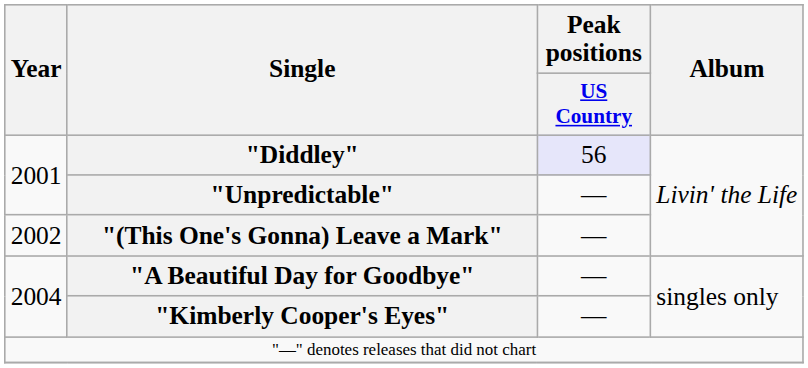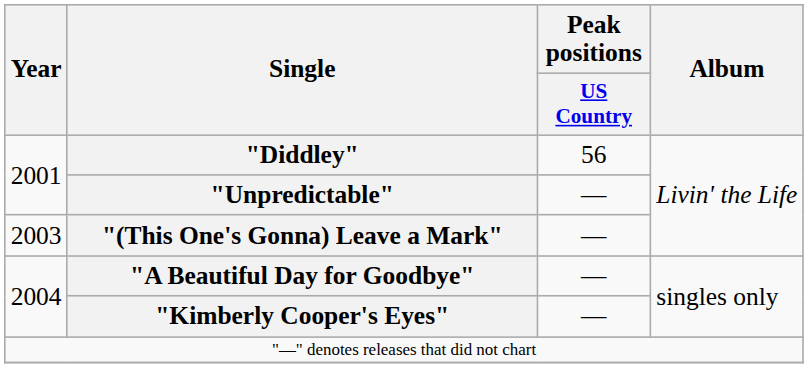"Diddley" | Peak positions / US Country: lavender background -> no background
"(This One's Gonna) Leave a Mark" | Year: 2002 -> 2003
